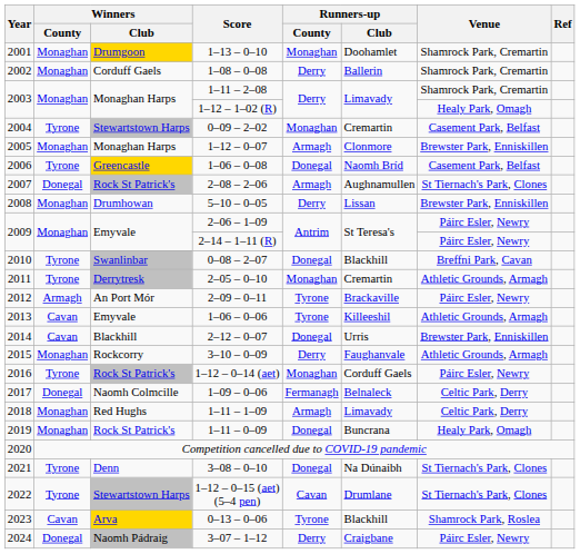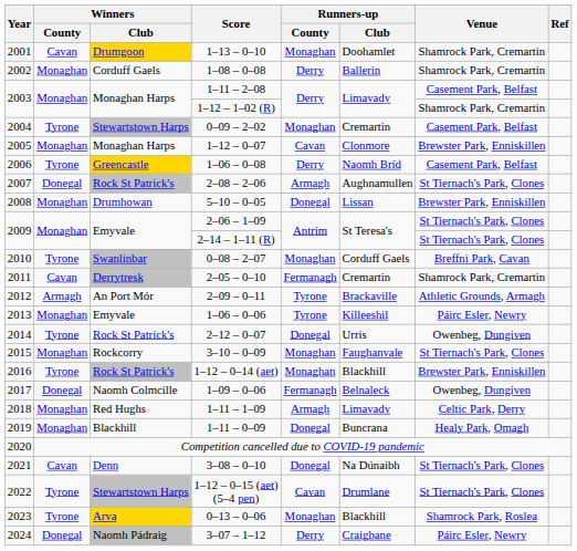1–13 – 0–10 | Winners / County: Monaghan -> Cavan
1–11 – 2–08 | Venue: Shamrock Park, Cremartin -> Casement Park, Belfast
1–12 – 1–02 (R) | Venue: Healy Park, Omagh -> Shamrock Park, Cremartin
1–12 – 0–07 | Runners-up / County: Armagh -> Cavan
1–06 – 0–08 | Runners-up / County: Donegal -> Derry
5–10 – 0–05 | Runners-up / County: Derry -> Donegal
2–06 – 1–09 | Venue: Páirc Esler, Newry -> St Tiernach's Park, Clones
2–14 – 1–11 (R) | Venue: Páirc Esler, Newry -> St Tiernach's Park, Clones
0–08 – 2–07 | Runners-up / County: Donegal -> Monaghan
0–08 – 2–07 | Runners-up / Club: Blackhill -> Corduff Gaels
2–05 – 0–10 | Winners / County: Tyrone -> Cavan
2–05 – 0–10 | Runners-up / County: Monaghan -> Fermanagh
2–05 – 0–10 | Venue: Athletic Grounds, Armagh -> Shamrock Park, Cremartin
2–09 – 0–11 | Venue: Páirc Esler, Newry -> Athletic Grounds, Armagh
1–06 – 0–06 | Winners / County: Cavan -> Monaghan
1–06 – 0–06 | Venue: Athletic Grounds, Armagh -> Páirc Esler, Newry
2–12 – 0–07 | Winners / County: Cavan -> Tyrone
2–12 – 0–07 | Winners / Club: Blackhill -> Rock St Patrick's
2–12 – 0–07 | Venue: Brewster Park, Enniskillen -> Owenbeg, Dungiven
3–10 – 0–09 | Runners-up / County: Derry -> Monaghan
3–10 – 0–09 | Venue: Athletic Grounds, Armagh -> St Tiernach's Park, Clones
1–12 – 0–14 (aet) | Runners-up / Club: Corduff Gaels -> Blackhill
1–12 – 0–14 (aet) | Venue: Páirc Esler, Newry -> Brewster Park, Enniskillen
1–09 – 0–06 | Venue: Celtic Park, Derry -> Owenbeg, Dungiven
1–11 – 0–09 | Winners / Club: Rock St Patrick's -> Blackhill
3–08 – 0–10 | Winners / County: Tyrone -> Cavan
0–13 – 0–06 | Winners / County: Cavan -> Tyrone
0–13 – 0–06 | Runners-up / County: Tyrone -> Monaghan
